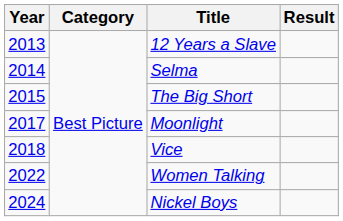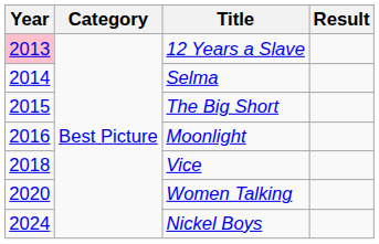12 Years a Slave | Year: no background -> pink background
Moonlight | Year: 2017 -> 2016
Women Talking | Year: 2022 -> 2020
